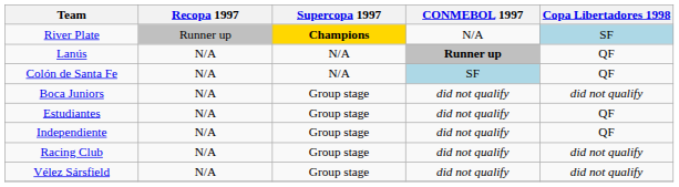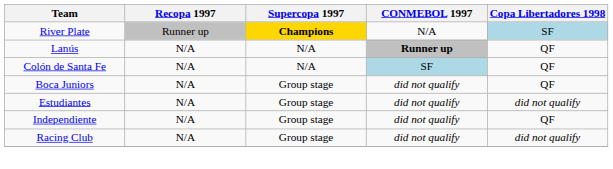Boca Juniors | Copa Libertadores 1998: did not qualify -> QF
Estudiantes | Copa Libertadores 1998: QF -> did not qualify
- row: Vélez Sársfield | N/A | Group stage | did not qualify | did not qualify
